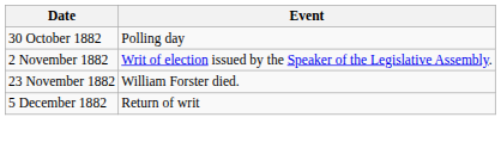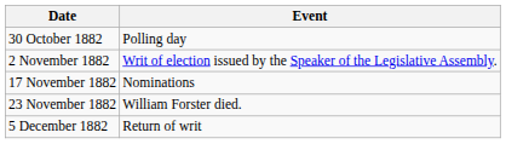+ row: 17 November 1882 | Nominations
